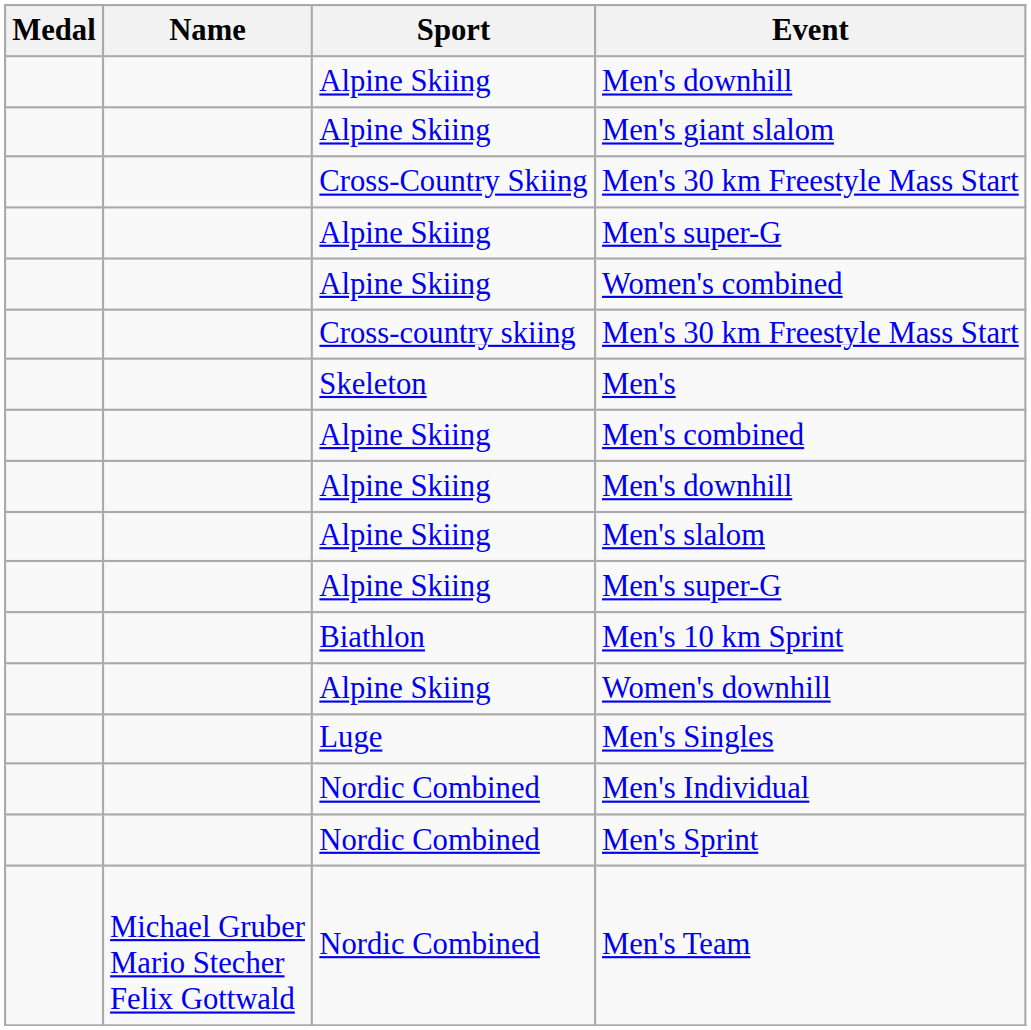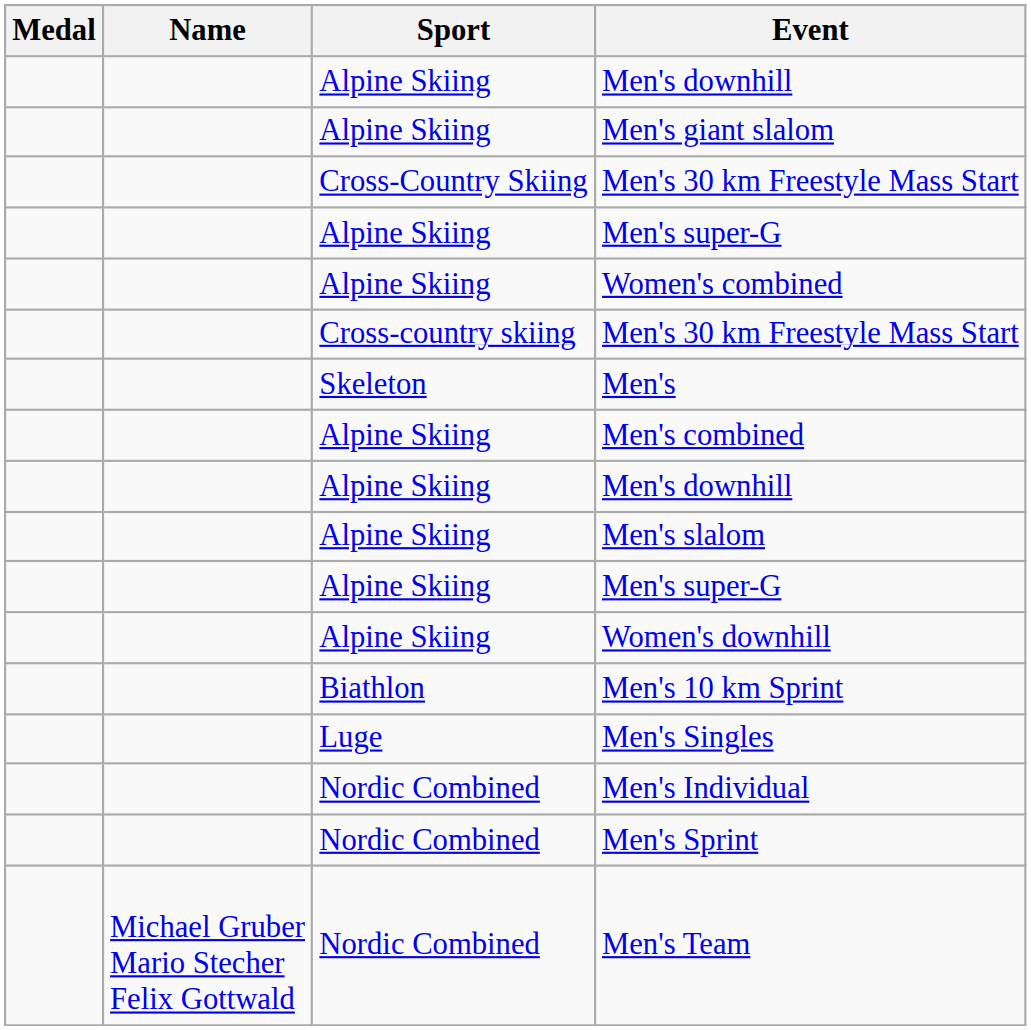rows swapped: Women's downhill <-> Men's 10 km Sprint
